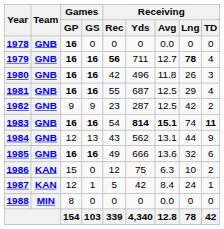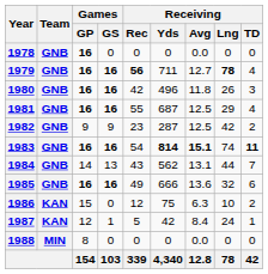1984 | Games / GP: 12 -> 14
1984 | Receiving / TD: 9 -> 7
